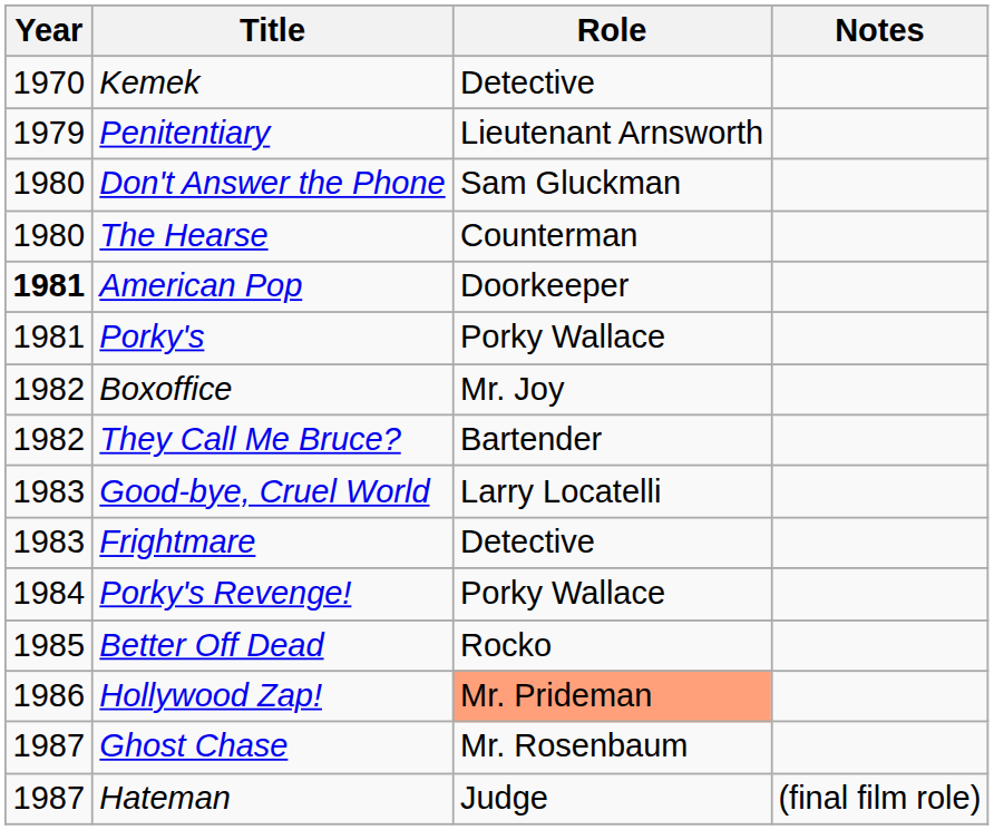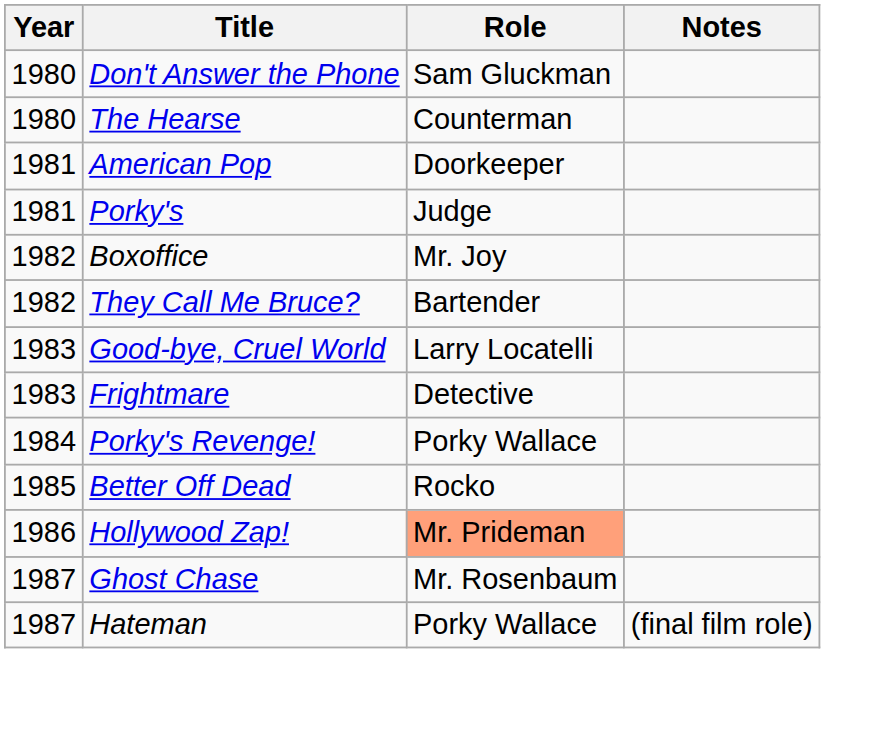- row: 1970 | Kemek | Detective
- row: 1979 | Penitentiary | Lieutenant Arnsworth
American Pop | Year: bold -> normal
Porky's | Role: Porky Wallace -> Judge
Hateman | Role: Judge -> Porky Wallace
